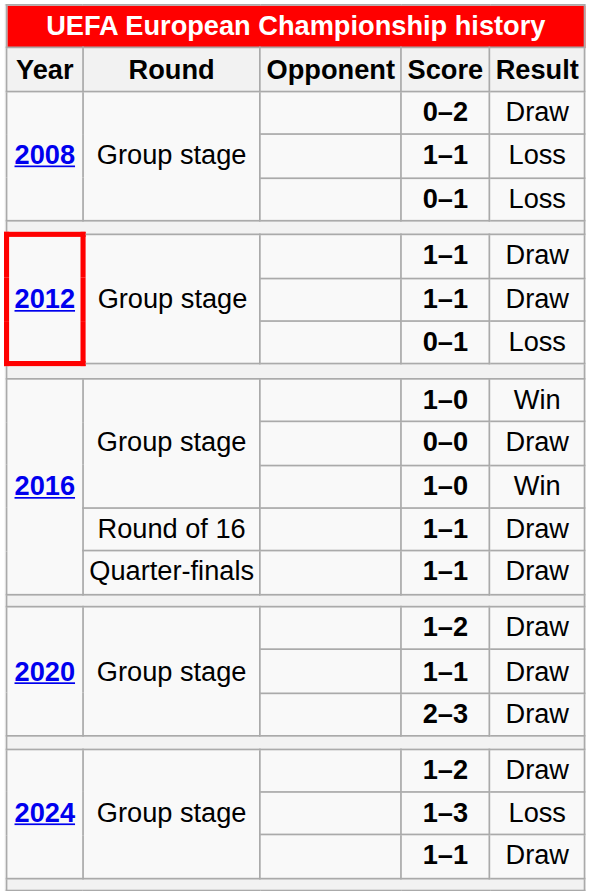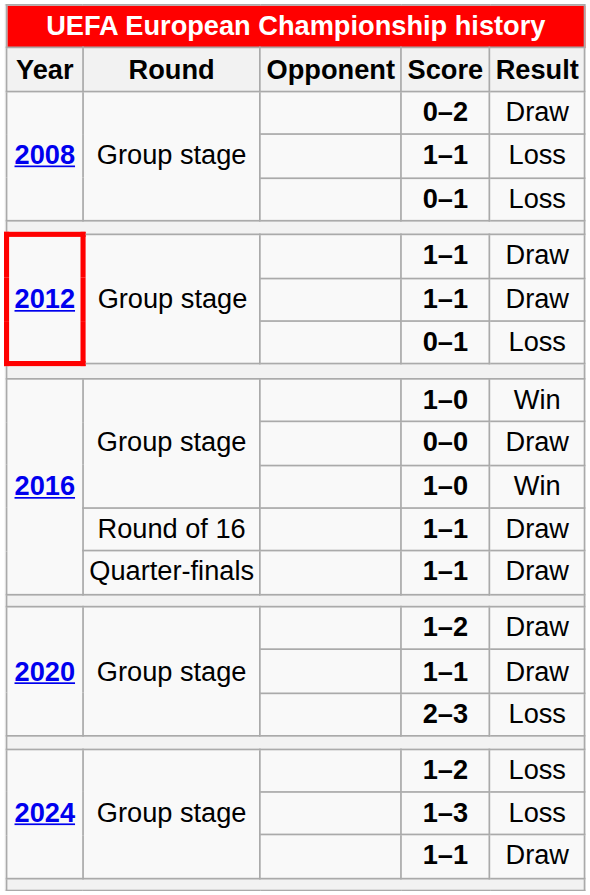2–3 | Result: Draw -> Loss
2024 / 1–2 | Result: Draw -> Loss
